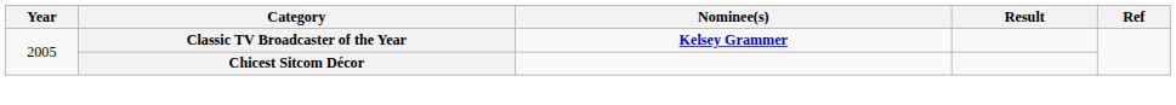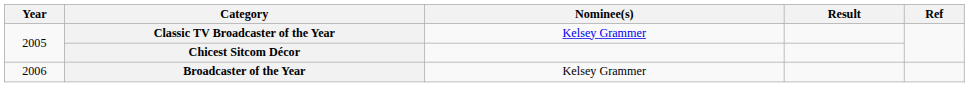Classic TV Broadcaster of the Year | Nominee(s): bold -> normal
+ row: 2006 | Broadcaster of the Year | Kelsey Grammer
